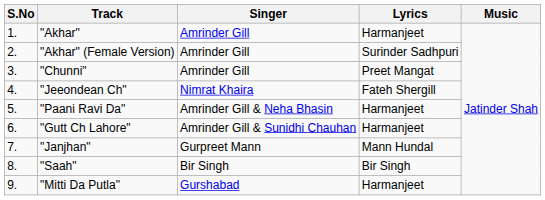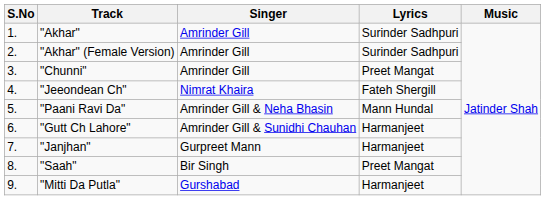"Akhar" | Lyrics: Harmanjeet -> Surinder Sadhpuri
"Paani Ravi Da" | Lyrics: Harmanjeet -> Mann Hundal
"Janjhan" | Lyrics: Mann Hundal -> Harmanjeet
"Saah" | Lyrics: Bir Singh -> Preet Mangat
